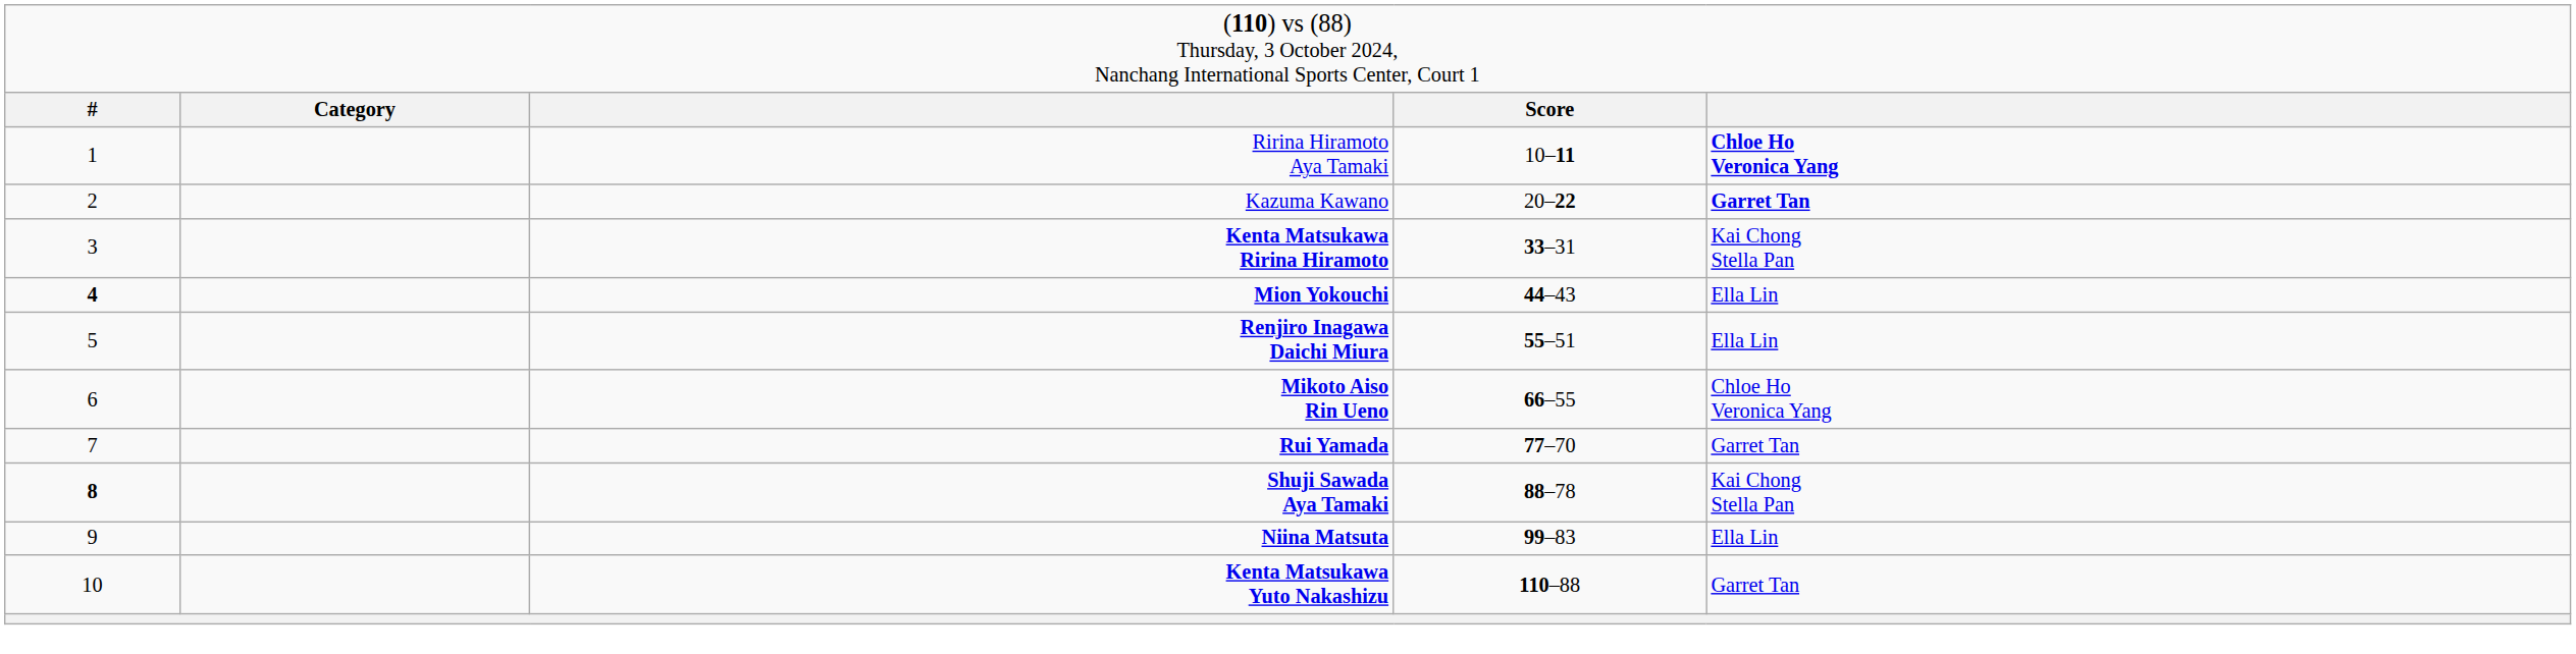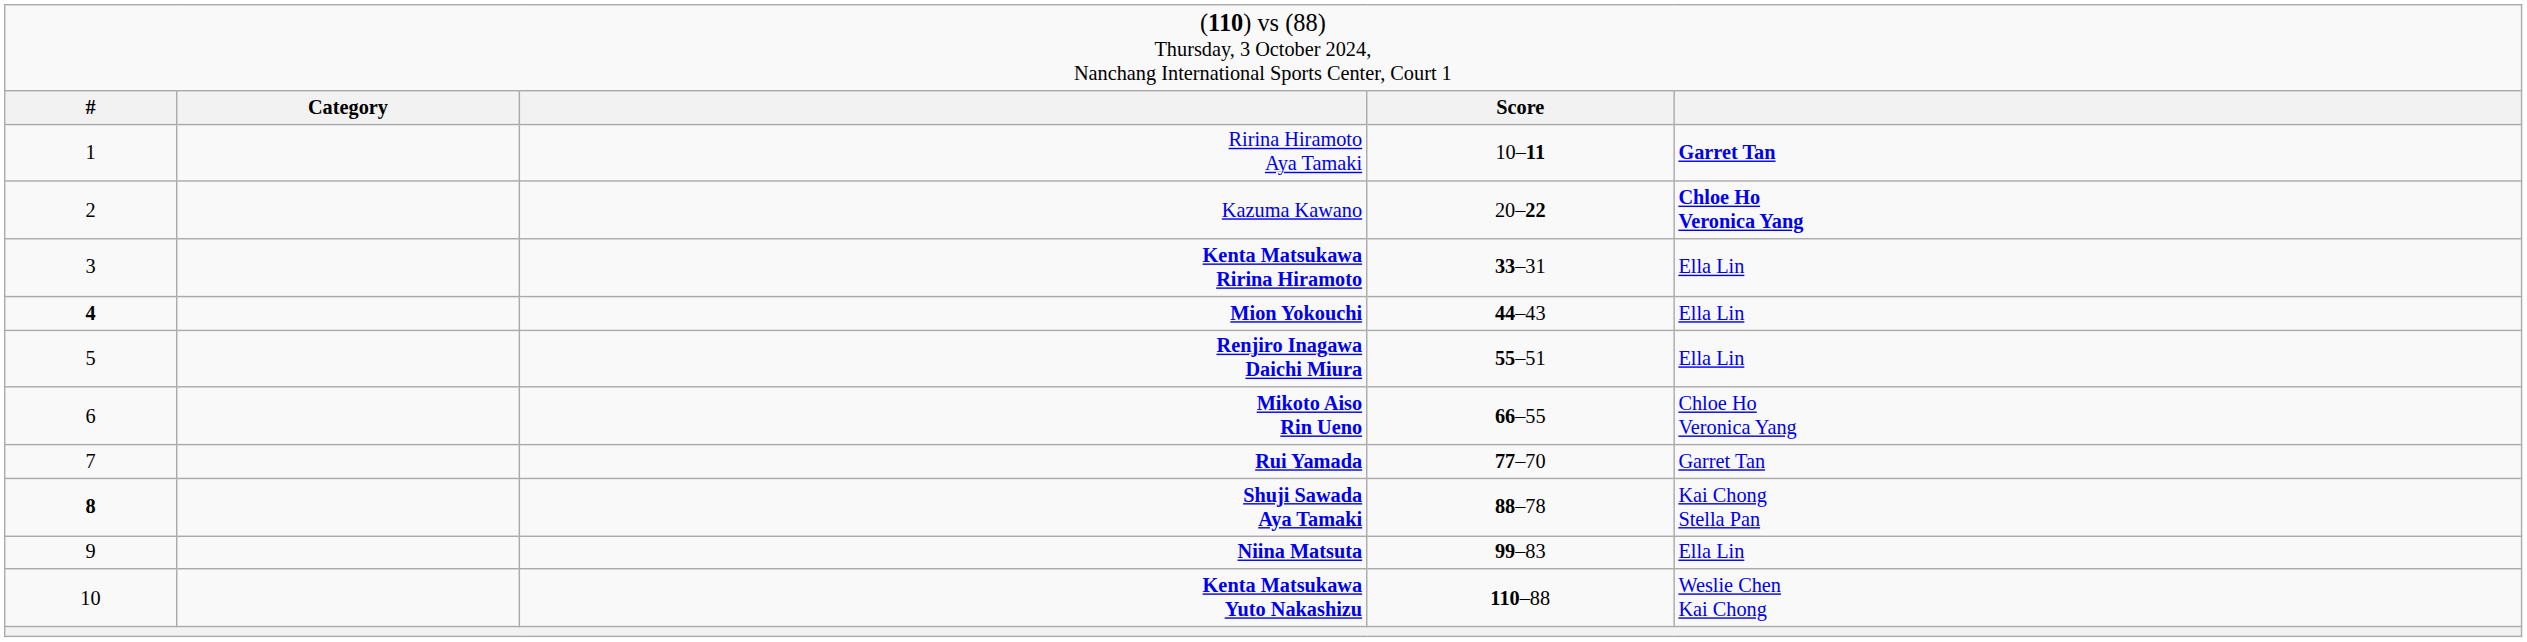Ririna Hiramoto Aya Tamaki | column 5: Chloe Ho Veronica Yang -> Garret Tan
Kazuma Kawano | column 5: Garret Tan -> Chloe Ho Veronica Yang
Kenta Matsukawa Ririna Hiramoto | column 5: Kai Chong Stella Pan -> Ella Lin
Kenta Matsukawa Yuto Nakashizu | column 5: Garret Tan -> Weslie Chen Kai Chong
